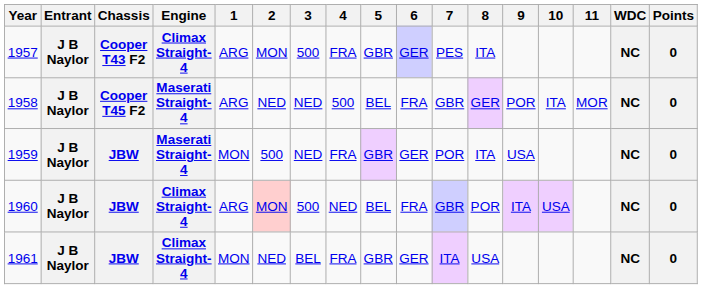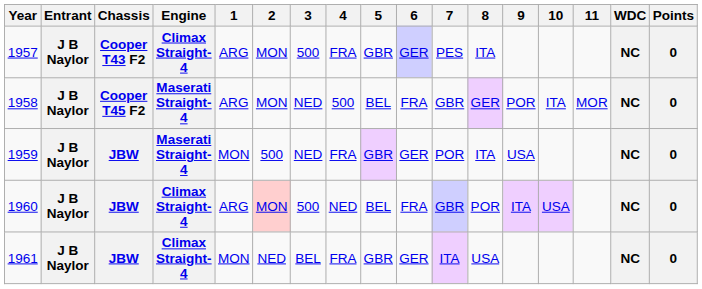1958 | 2: NED -> MON
